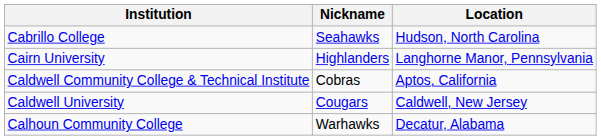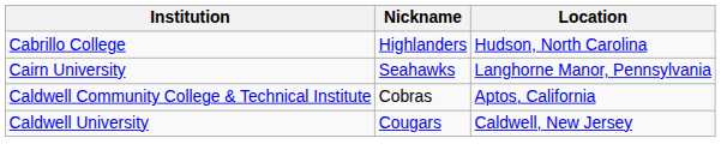Cabrillo College | Nickname: Seahawks -> Highlanders
Cairn University | Nickname: Highlanders -> Seahawks
- row: Calhoun Community College | Warhawks | Decatur, Alabama
